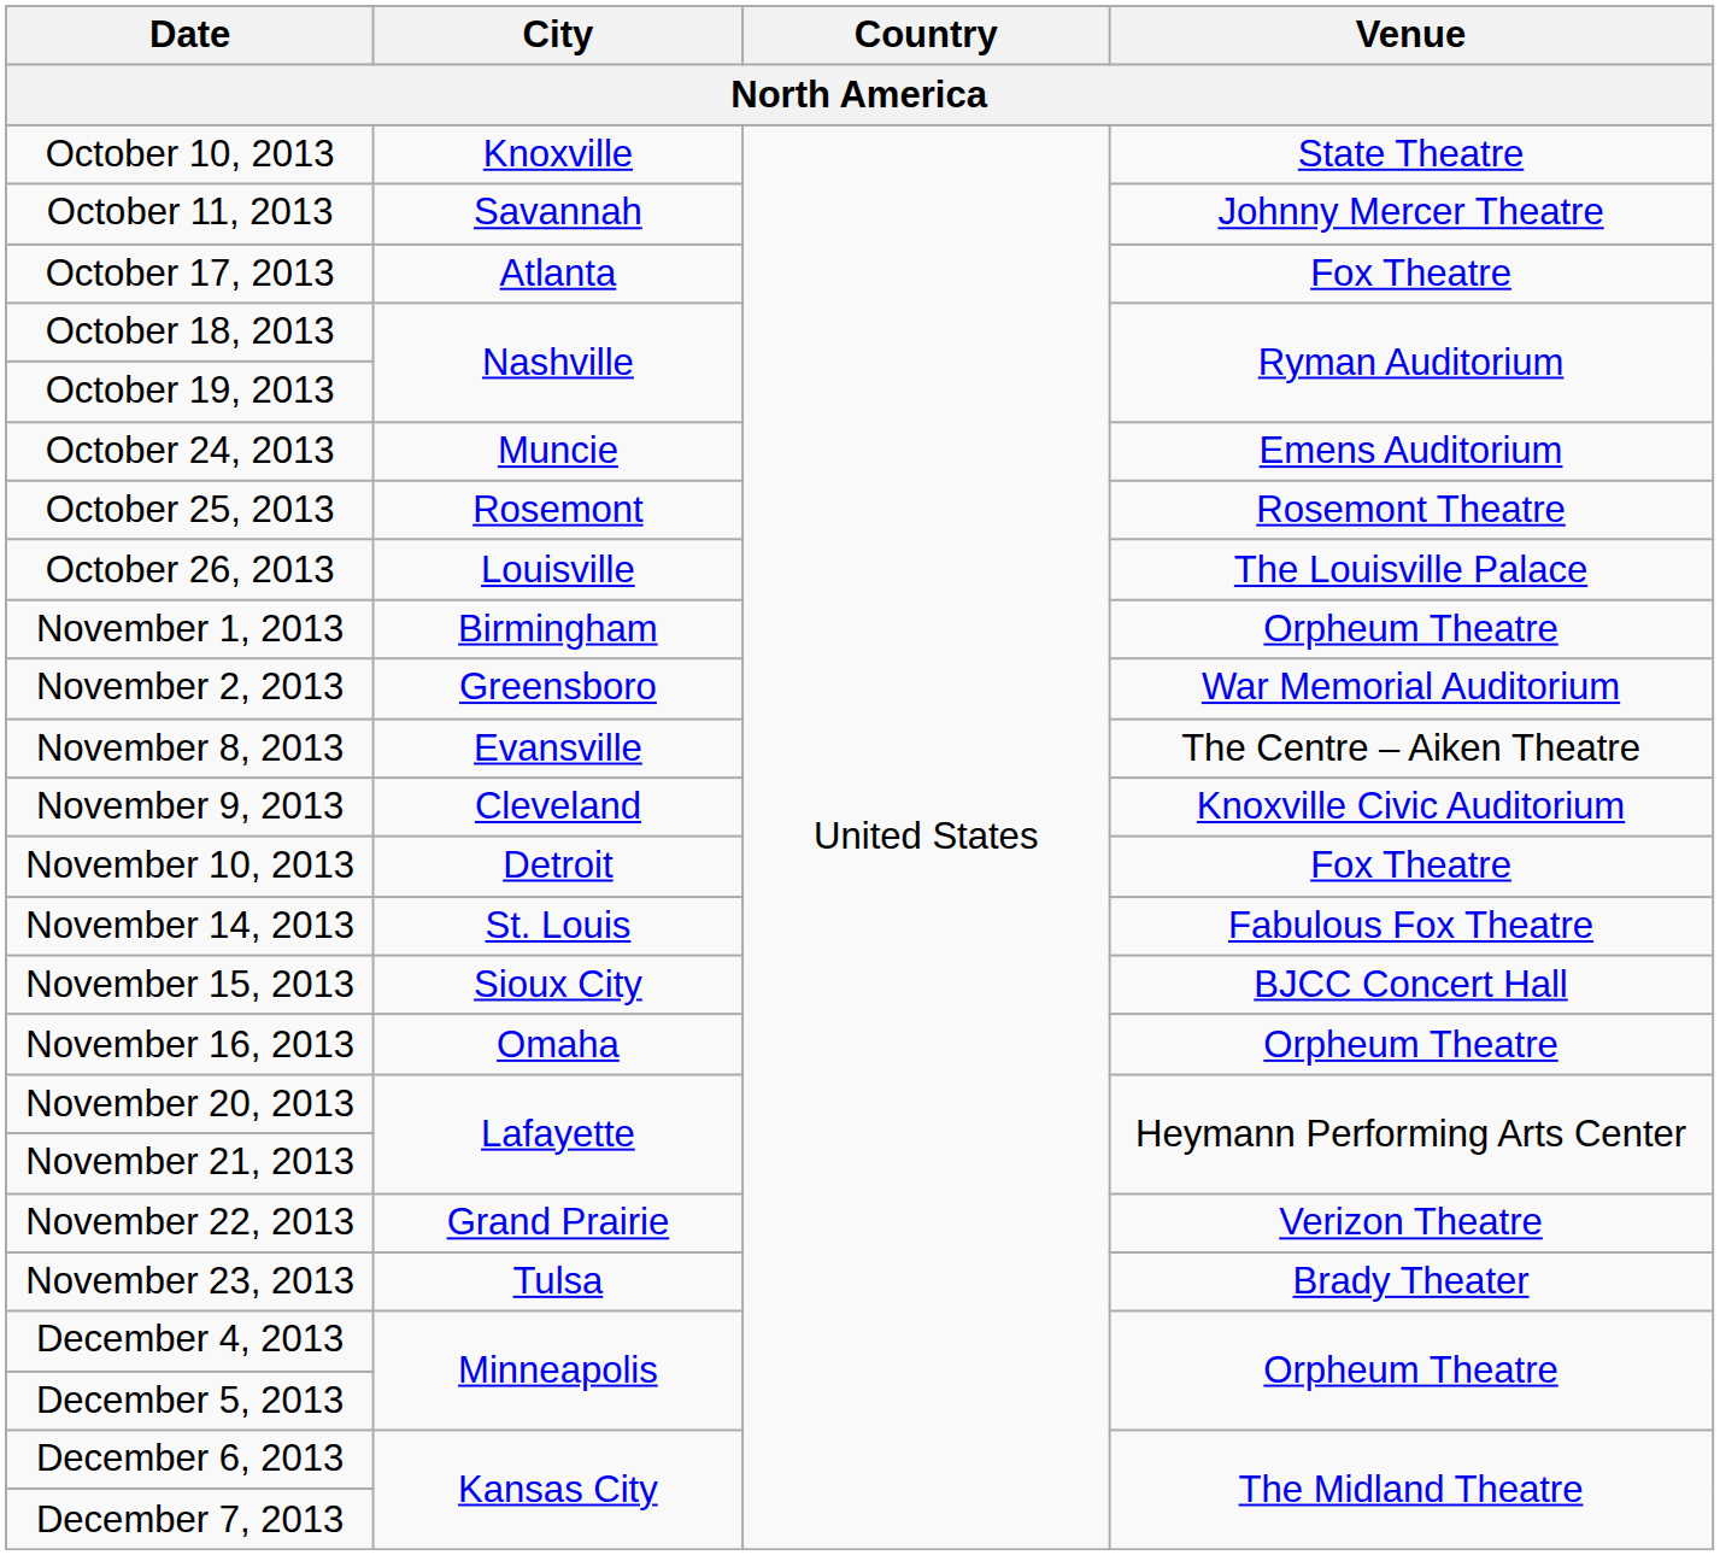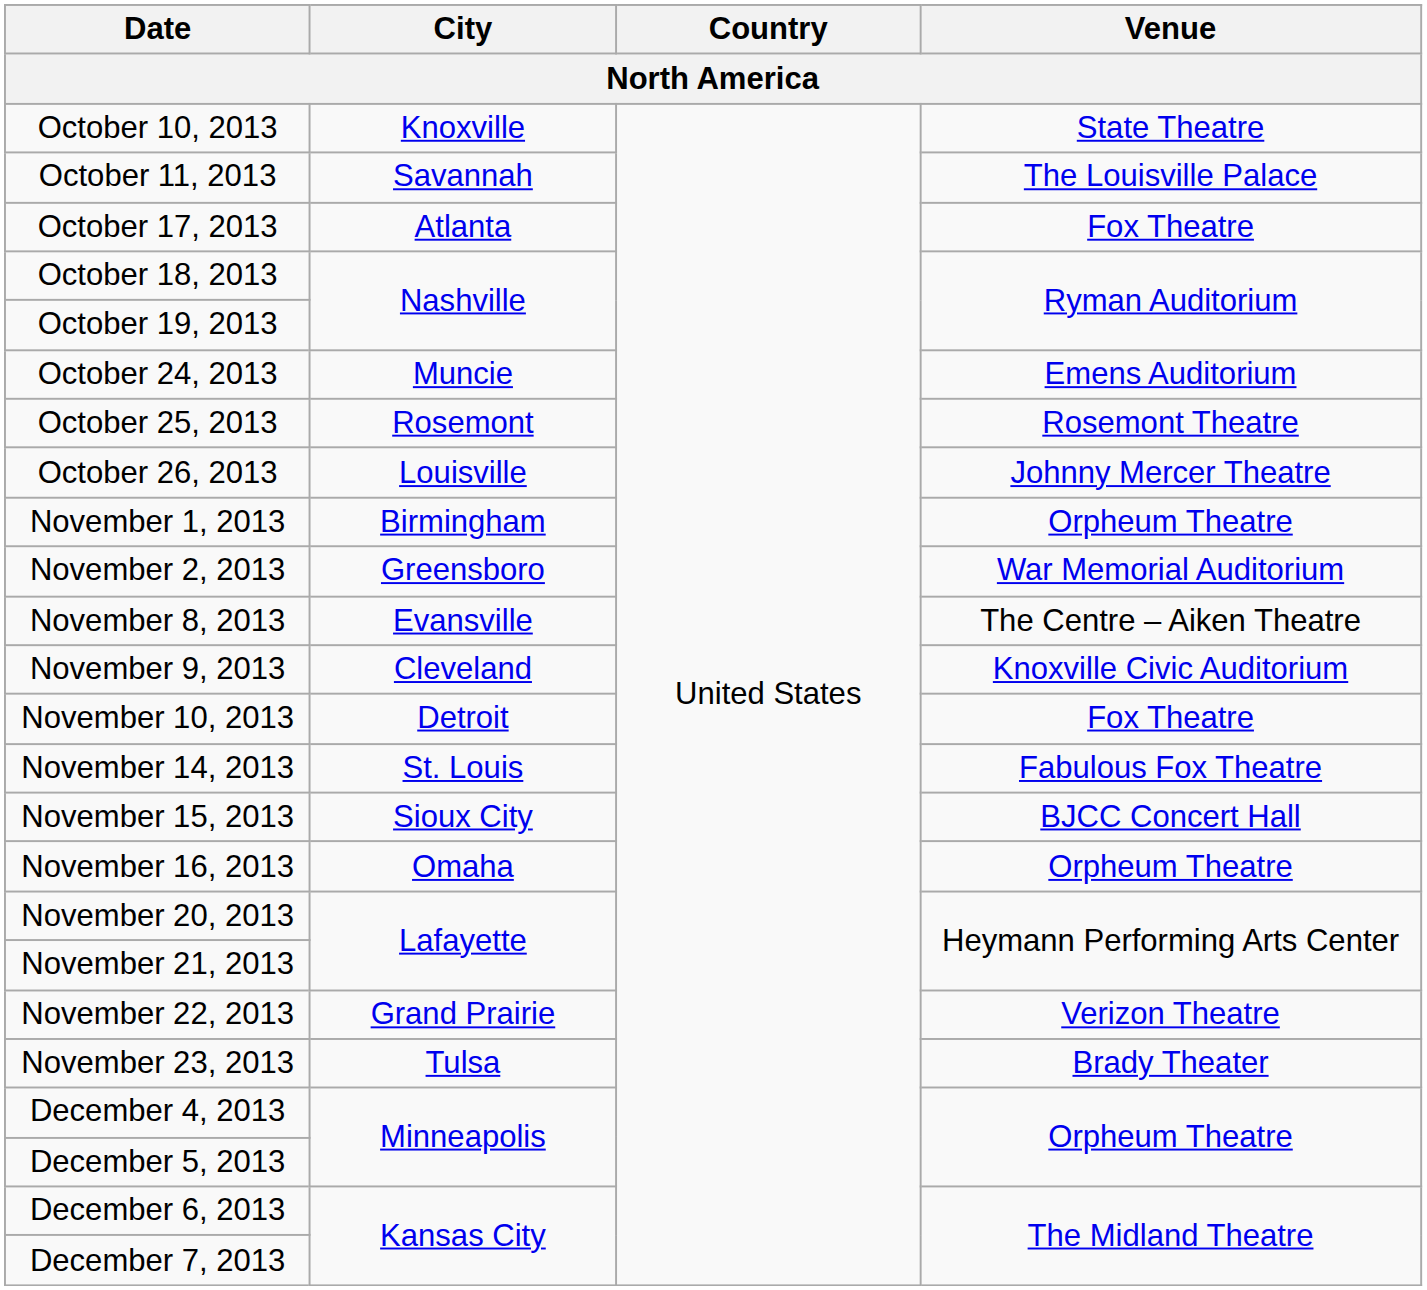October 11, 2013 | Venue: Johnny Mercer Theatre -> The Louisville Palace
October 26, 2013 | Venue: The Louisville Palace -> Johnny Mercer Theatre
